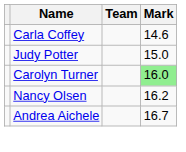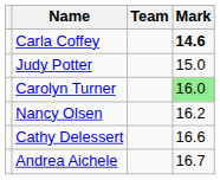Carla Coffey | Mark: normal -> bold
+ row: Cathy Delessert | 16.6
